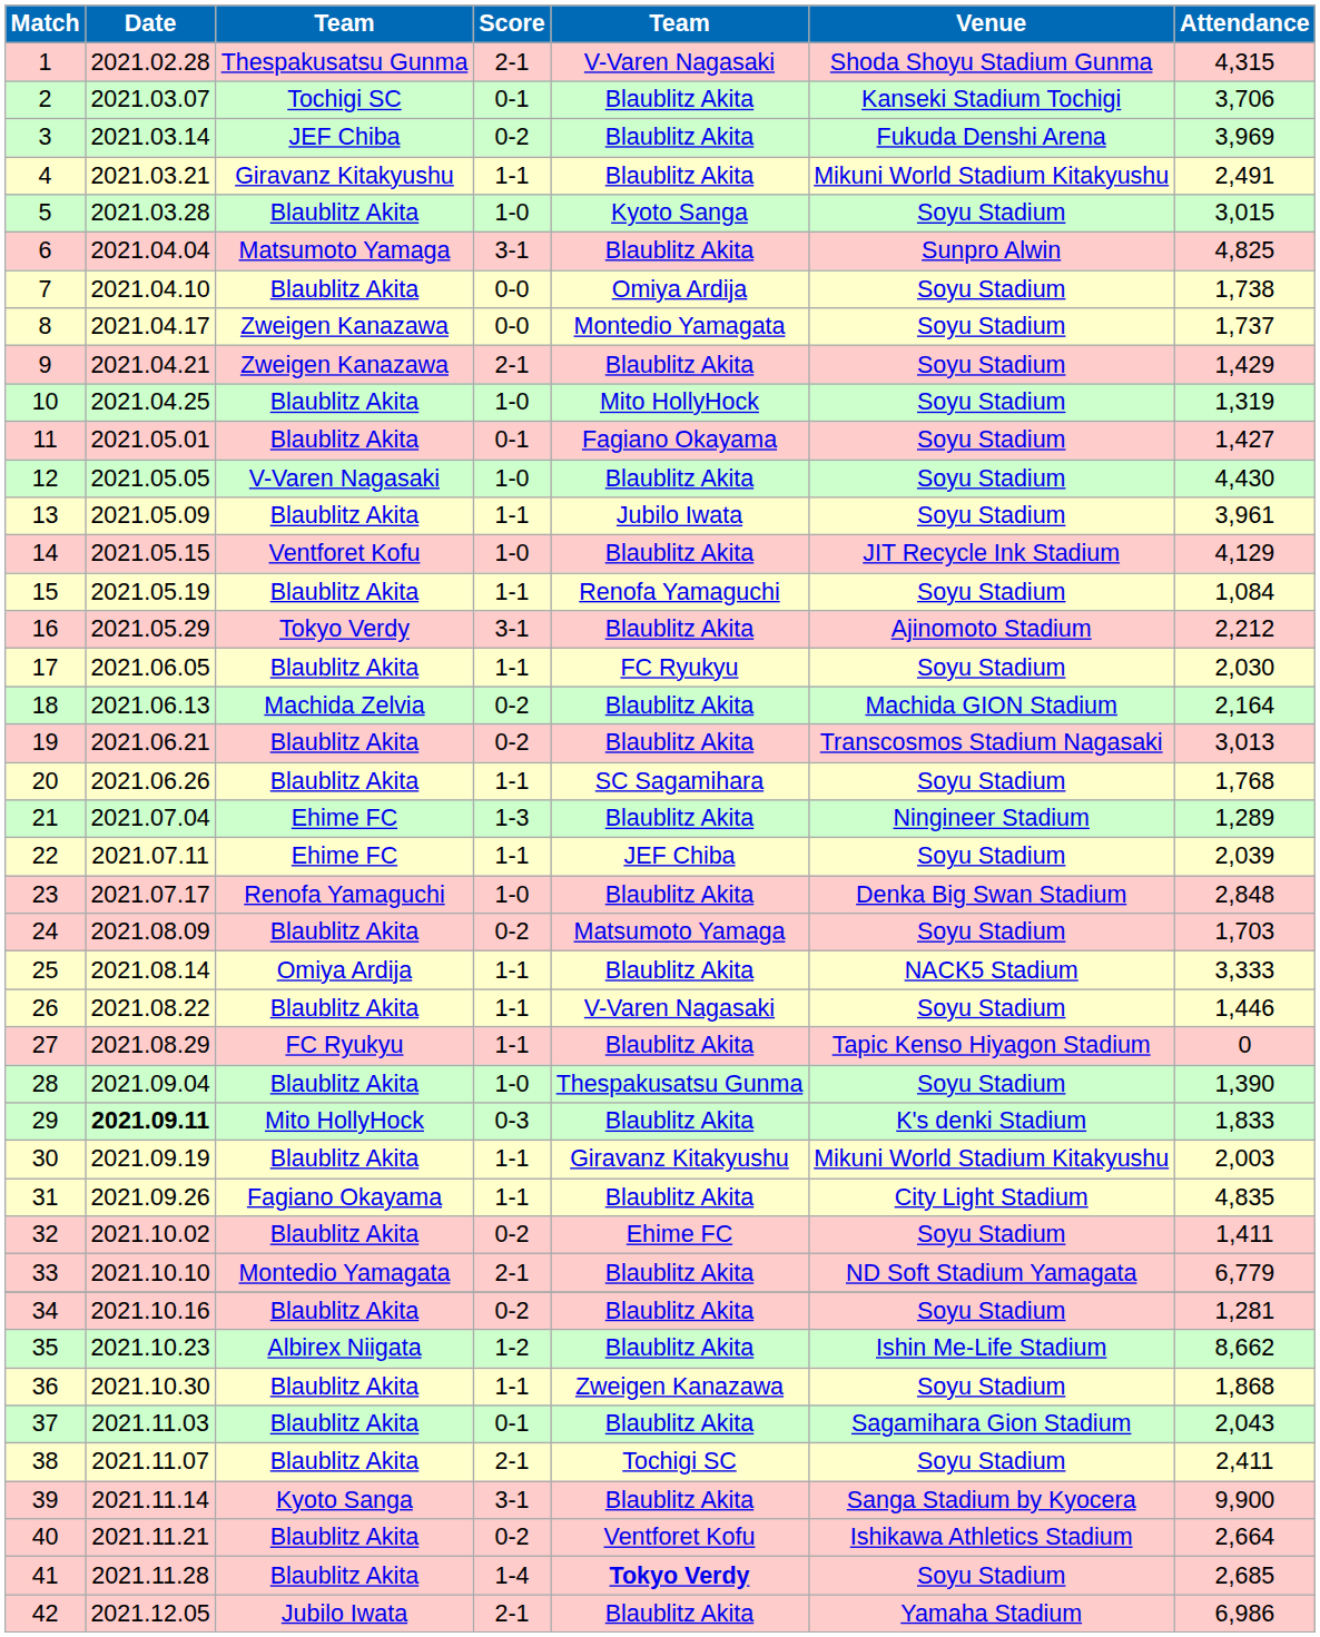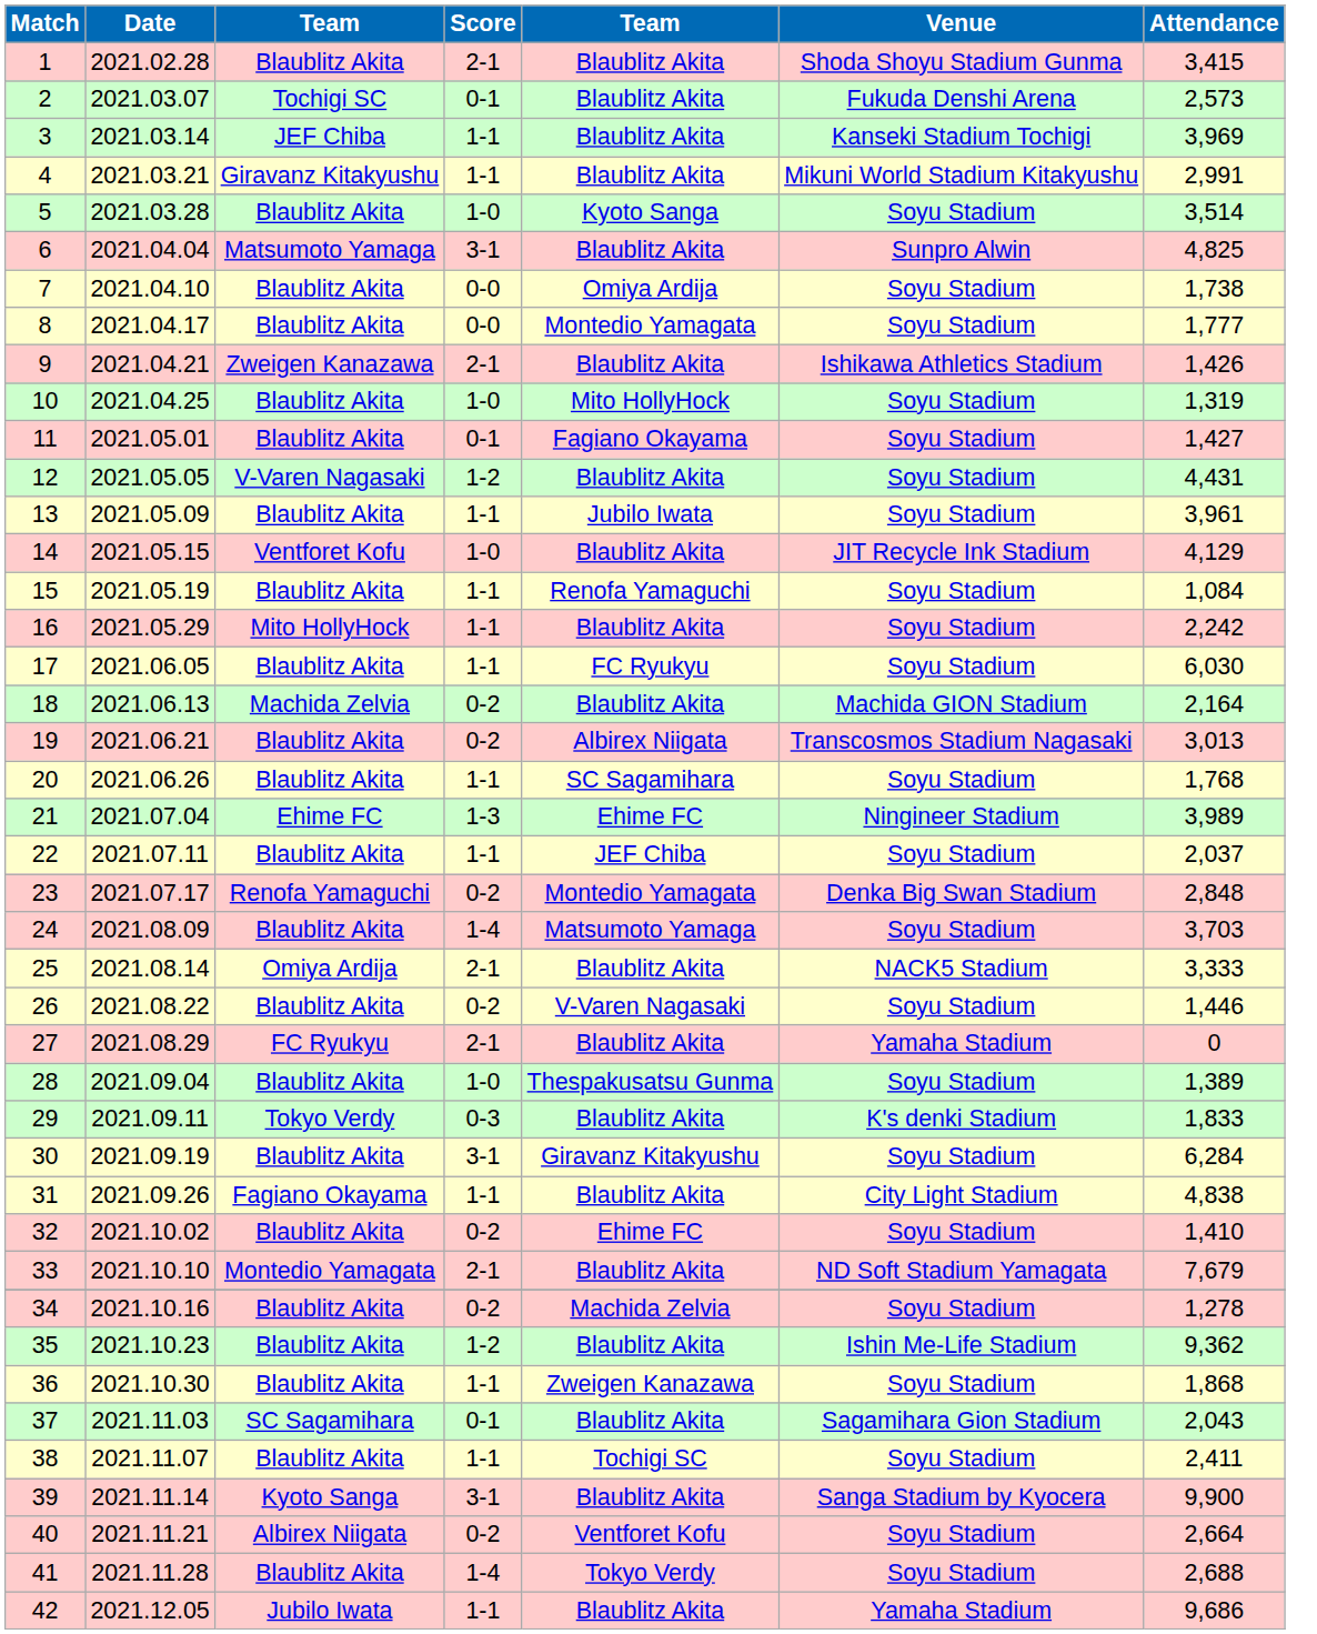1 | column 3: Thespakusatsu Gunma -> Blaublitz Akita
1 | column 5: V-Varen Nagasaki -> Blaublitz Akita
1 | column 7: 4,315 -> 3,415
2 | column 6: Kanseki Stadium Tochigi -> Fukuda Denshi Arena
2 | column 7: 3,706 -> 2,573
3 | column 4: 0-2 -> 1-1
3 | column 6: Fukuda Denshi Arena -> Kanseki Stadium Tochigi
4 | column 7: 2,491 -> 2,991
5 | column 7: 3,015 -> 3,514
8 | column 3: Zweigen Kanazawa -> Blaublitz Akita
8 | column 7: 1,737 -> 1,777
9 | column 6: Soyu Stadium -> Ishikawa Athletics Stadium
9 | column 7: 1,429 -> 1,426
12 | column 4: 1-0 -> 1-2
12 | column 7: 4,430 -> 4,431
16 | column 3: Tokyo Verdy -> Mito HollyHock
16 | column 4: 3-1 -> 1-1
16 | column 6: Ajinomoto Stadium -> Soyu Stadium
16 | column 7: 2,212 -> 2,242
17 | column 7: 2,030 -> 6,030
19 | column 5: Blaublitz Akita -> Albirex Niigata
21 | column 5: Blaublitz Akita -> Ehime FC
21 | column 7: 1,289 -> 3,989
22 | column 3: Ehime FC -> Blaublitz Akita
22 | column 7: 2,039 -> 2,037
23 | column 4: 1-0 -> 0-2
23 | column 5: Blaublitz Akita -> Montedio Yamagata
24 | column 4: 0-2 -> 1-4
24 | column 7: 1,703 -> 3,703
25 | column 4: 1-1 -> 2-1
26 | column 4: 1-1 -> 0-2
27 | column 4: 1-1 -> 2-1
27 | column 6: Tapic Kenso Hiyagon Stadium -> Yamaha Stadium
28 | column 7: 1,390 -> 1,389
29 | column 2: bold -> normal
29 | column 3: Mito HollyHock -> Tokyo Verdy
30 | column 4: 1-1 -> 3-1
30 | column 6: Mikuni World Stadium Kitakyushu -> Soyu Stadium
30 | column 7: 2,003 -> 6,284
31 | column 7: 4,835 -> 4,838
32 | column 7: 1,411 -> 1,410
33 | column 7: 6,779 -> 7,679
34 | column 5: Blaublitz Akita -> Machida Zelvia
34 | column 7: 1,281 -> 1,278
35 | column 3: Albirex Niigata -> Blaublitz Akita
35 | column 7: 8,662 -> 9,362
37 | column 3: Blaublitz Akita -> SC Sagamihara
38 | column 4: 2-1 -> 1-1
40 | column 3: Blaublitz Akita -> Albirex Niigata
40 | column 6: Ishikawa Athletics Stadium -> Soyu Stadium
41 | column 5: bold -> normal
41 | column 7: 2,685 -> 2,688
42 | column 4: 2-1 -> 1-1
42 | column 7: 6,986 -> 9,686
